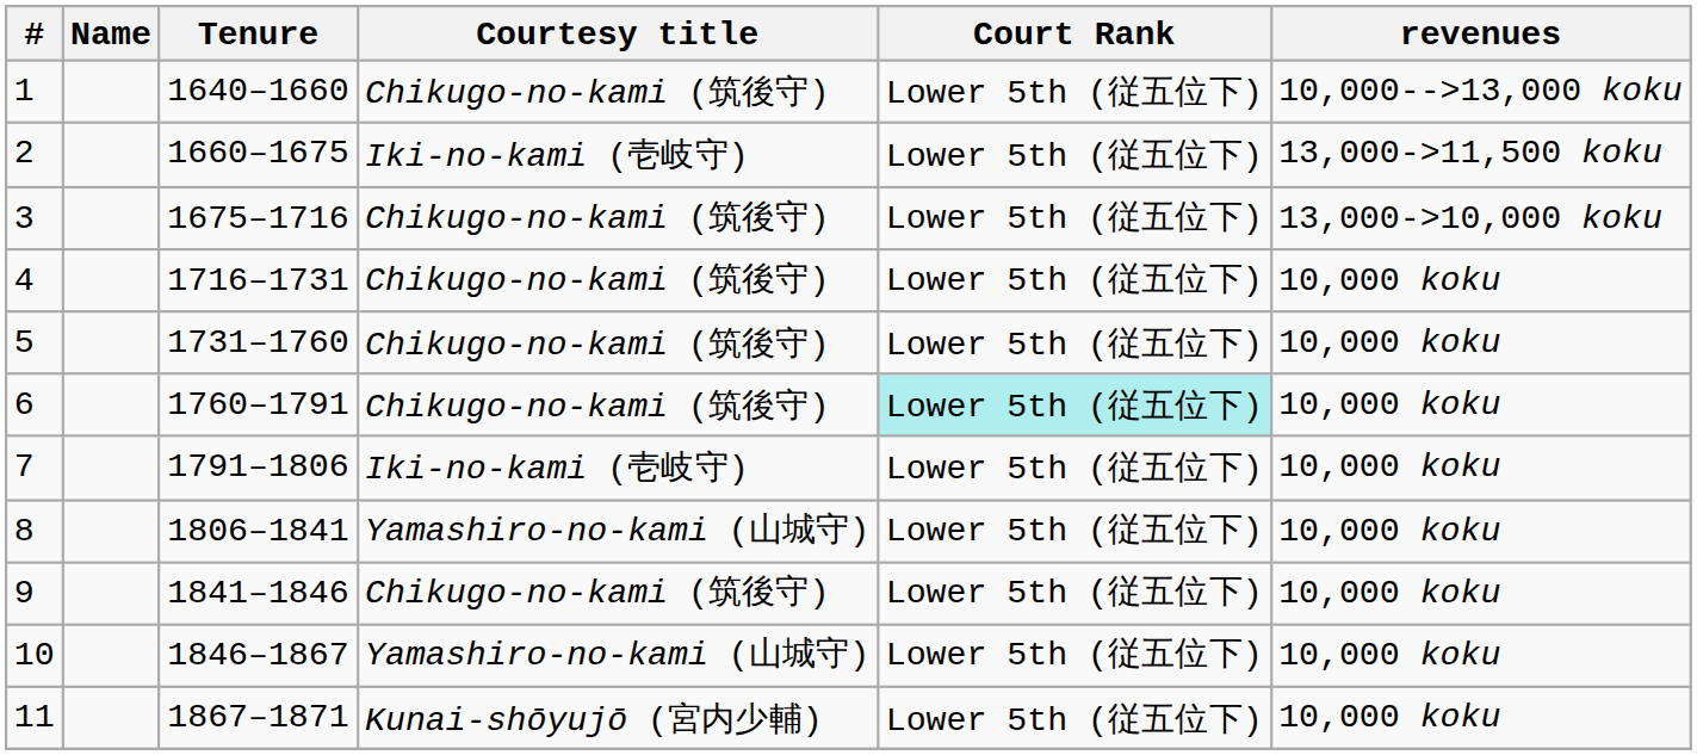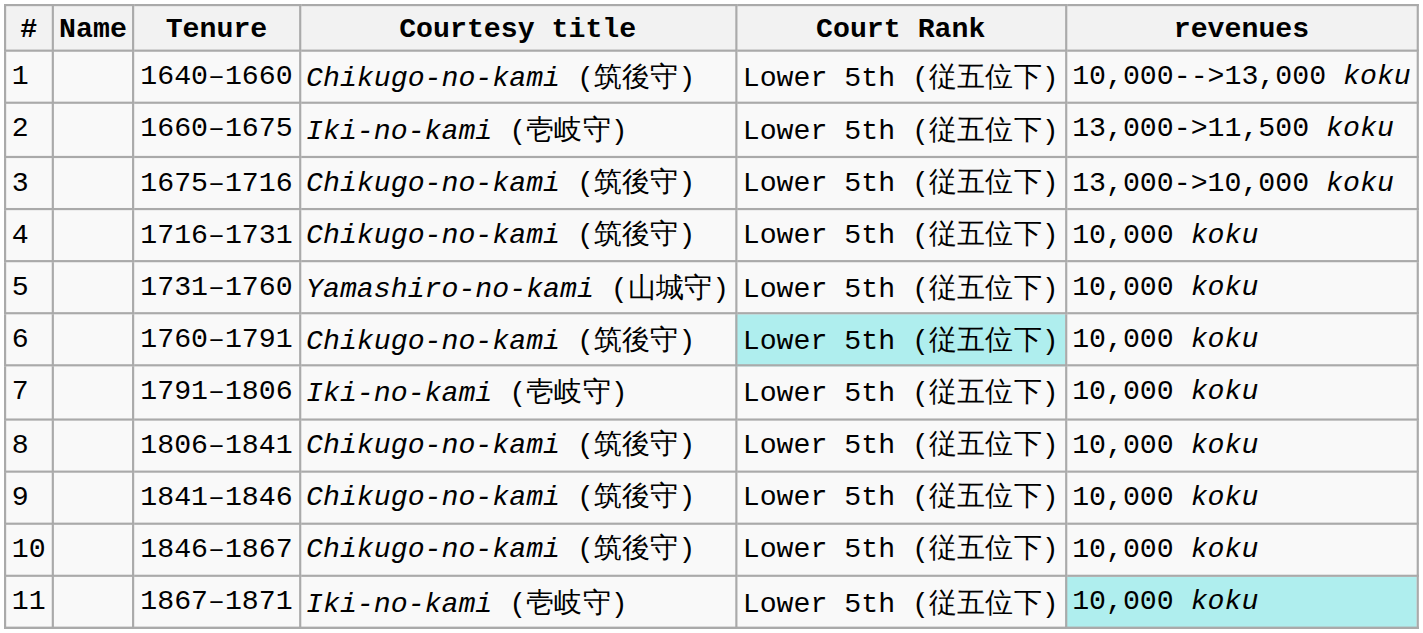5 | Courtesy title: Chikugo-no-kami (筑後守) -> Yamashiro-no-kami (山城守)
8 | Courtesy title: Yamashiro-no-kami (山城守) -> Chikugo-no-kami (筑後守)
10 | Courtesy title: Yamashiro-no-kami (山城守) -> Chikugo-no-kami (筑後守)
11 | Courtesy title: Kunai-shōyujō (宮内少輔) -> Iki-no-kami (壱岐守)
11 | revenues: no background -> paleturquoise background
